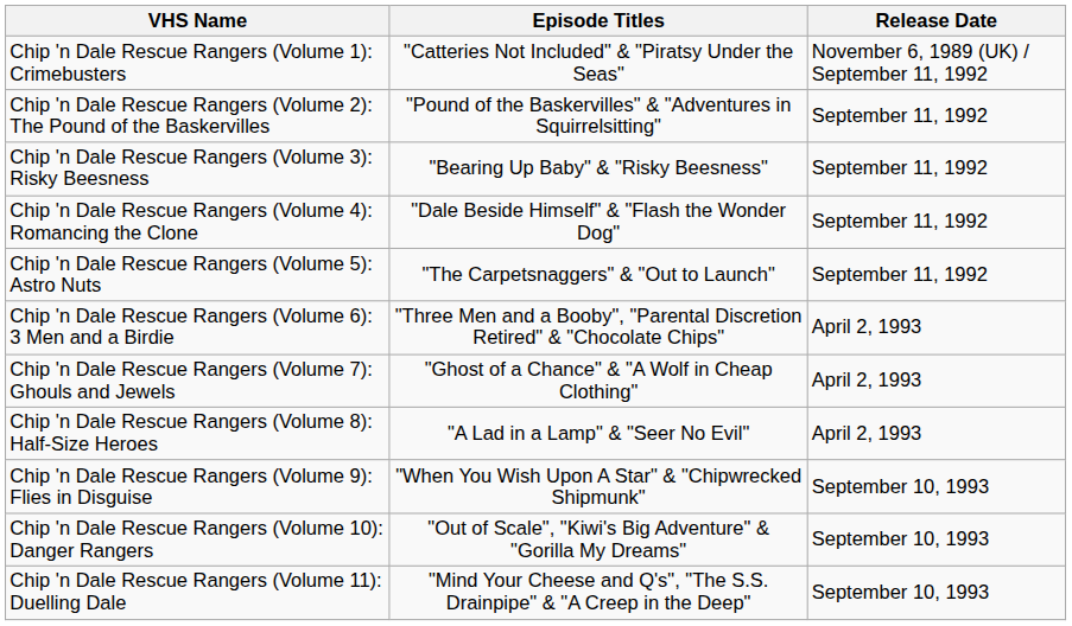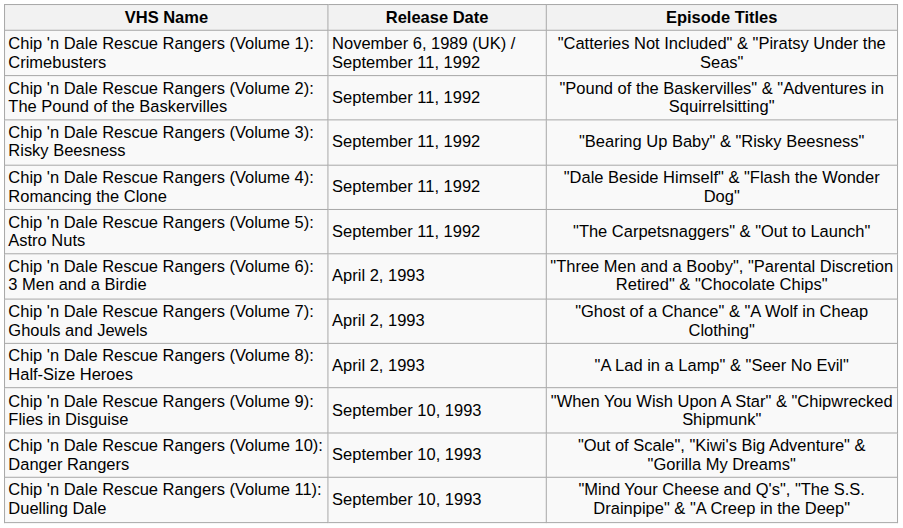columns swapped: Episode Titles <-> Release Date
